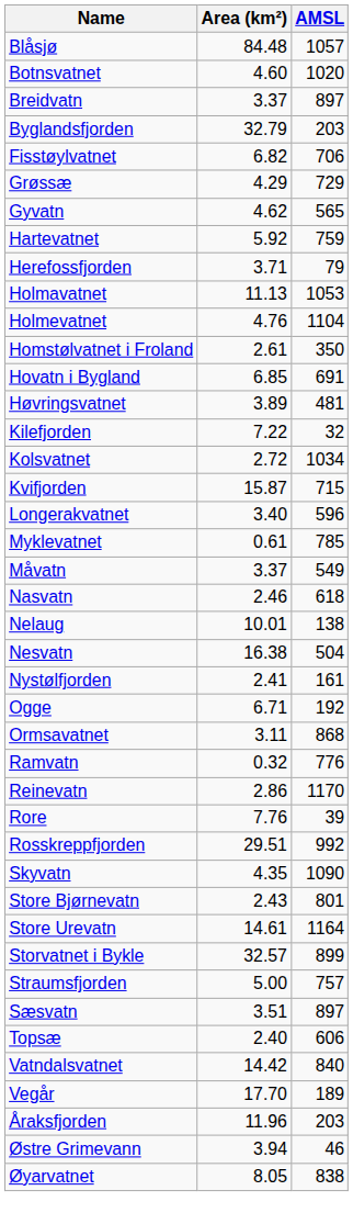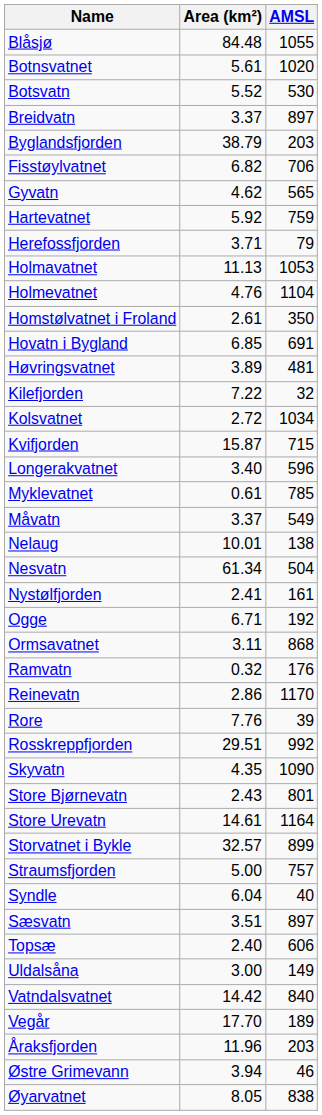Blåsjø | AMSL: 1057 -> 1055
Botnsvatnet | Area (km²): 4.60 -> 5.61
+ row: Botsvatn | 5.52 | 530
Byglandsfjorden | Area (km²): 32.79 -> 38.79
- row: Grøssæ | 4.29 | 729
- row: Nasvatn | 2.46 | 618
Nesvatn | Area (km²): 16.38 -> 61.34
Ramvatn | AMSL: 776 -> 176
+ row: Syndle | 6.04 | 40
+ row: Uldalsåna | 3.00 | 149
